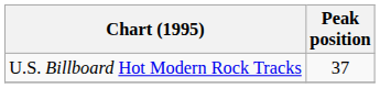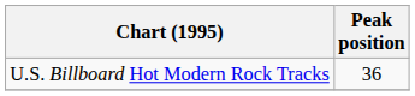U.S. Billboard Hot Modern Rock Tracks | Peak position: 37 -> 36
